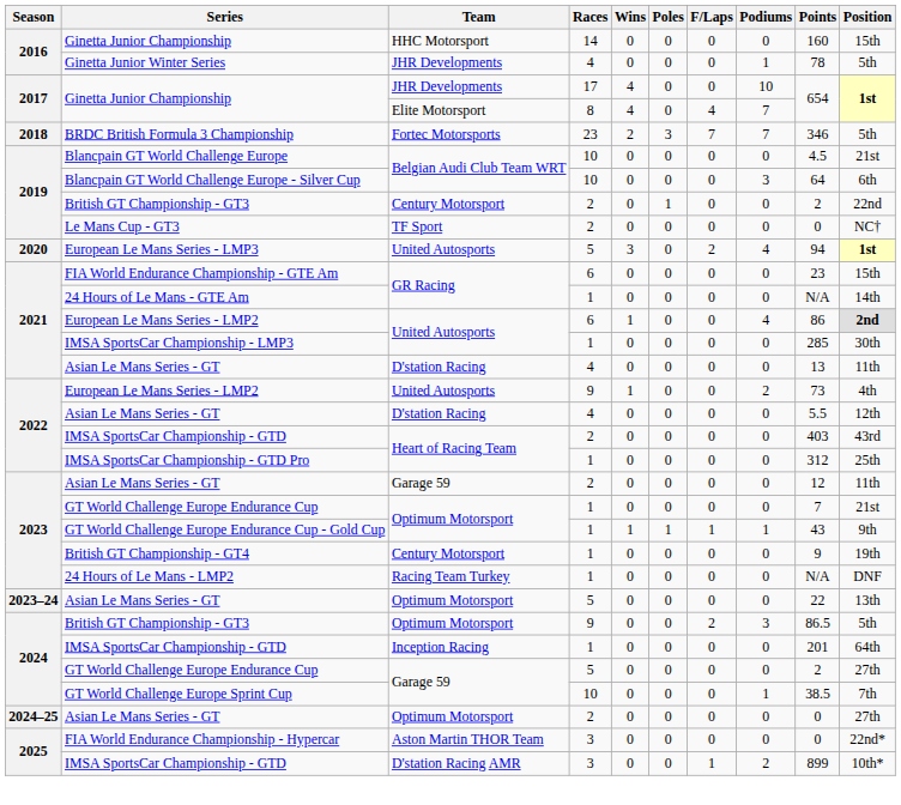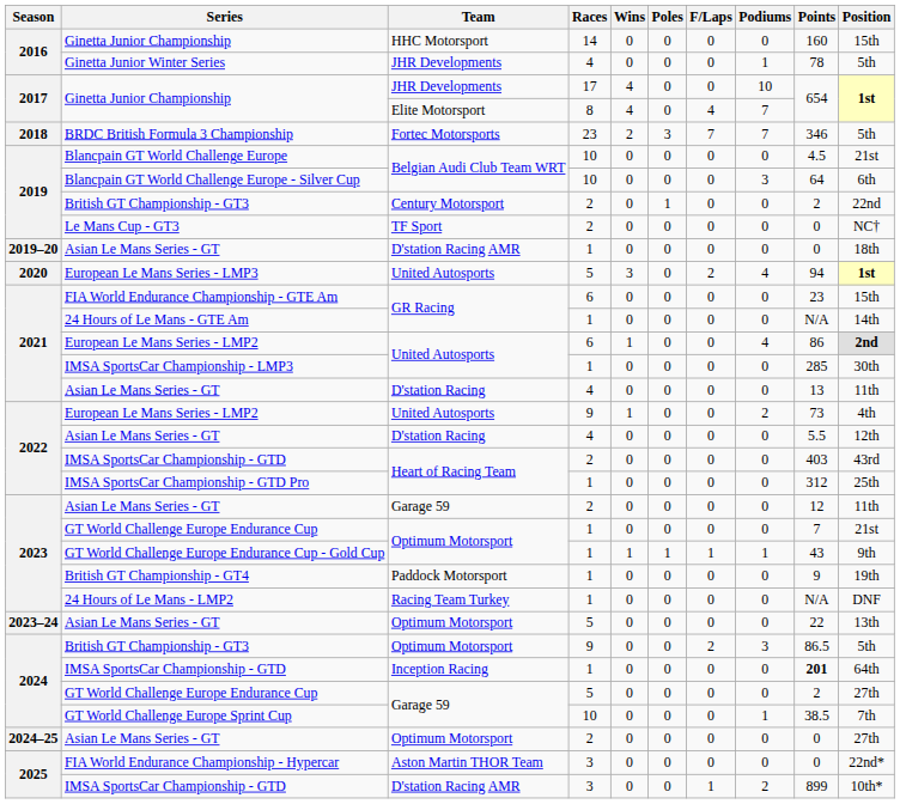+ row: 2019–20 | Asian Le Mans Series - GT | D'station Racing AMR | 1 | 0 | 0 | 0 | 0 | 0 | 18th
British GT Championship - GT4 | Team: Century Motorsport -> Paddock Motorsport
2024 / IMSA SportsCar Championship - GTD | Points: normal -> bold
